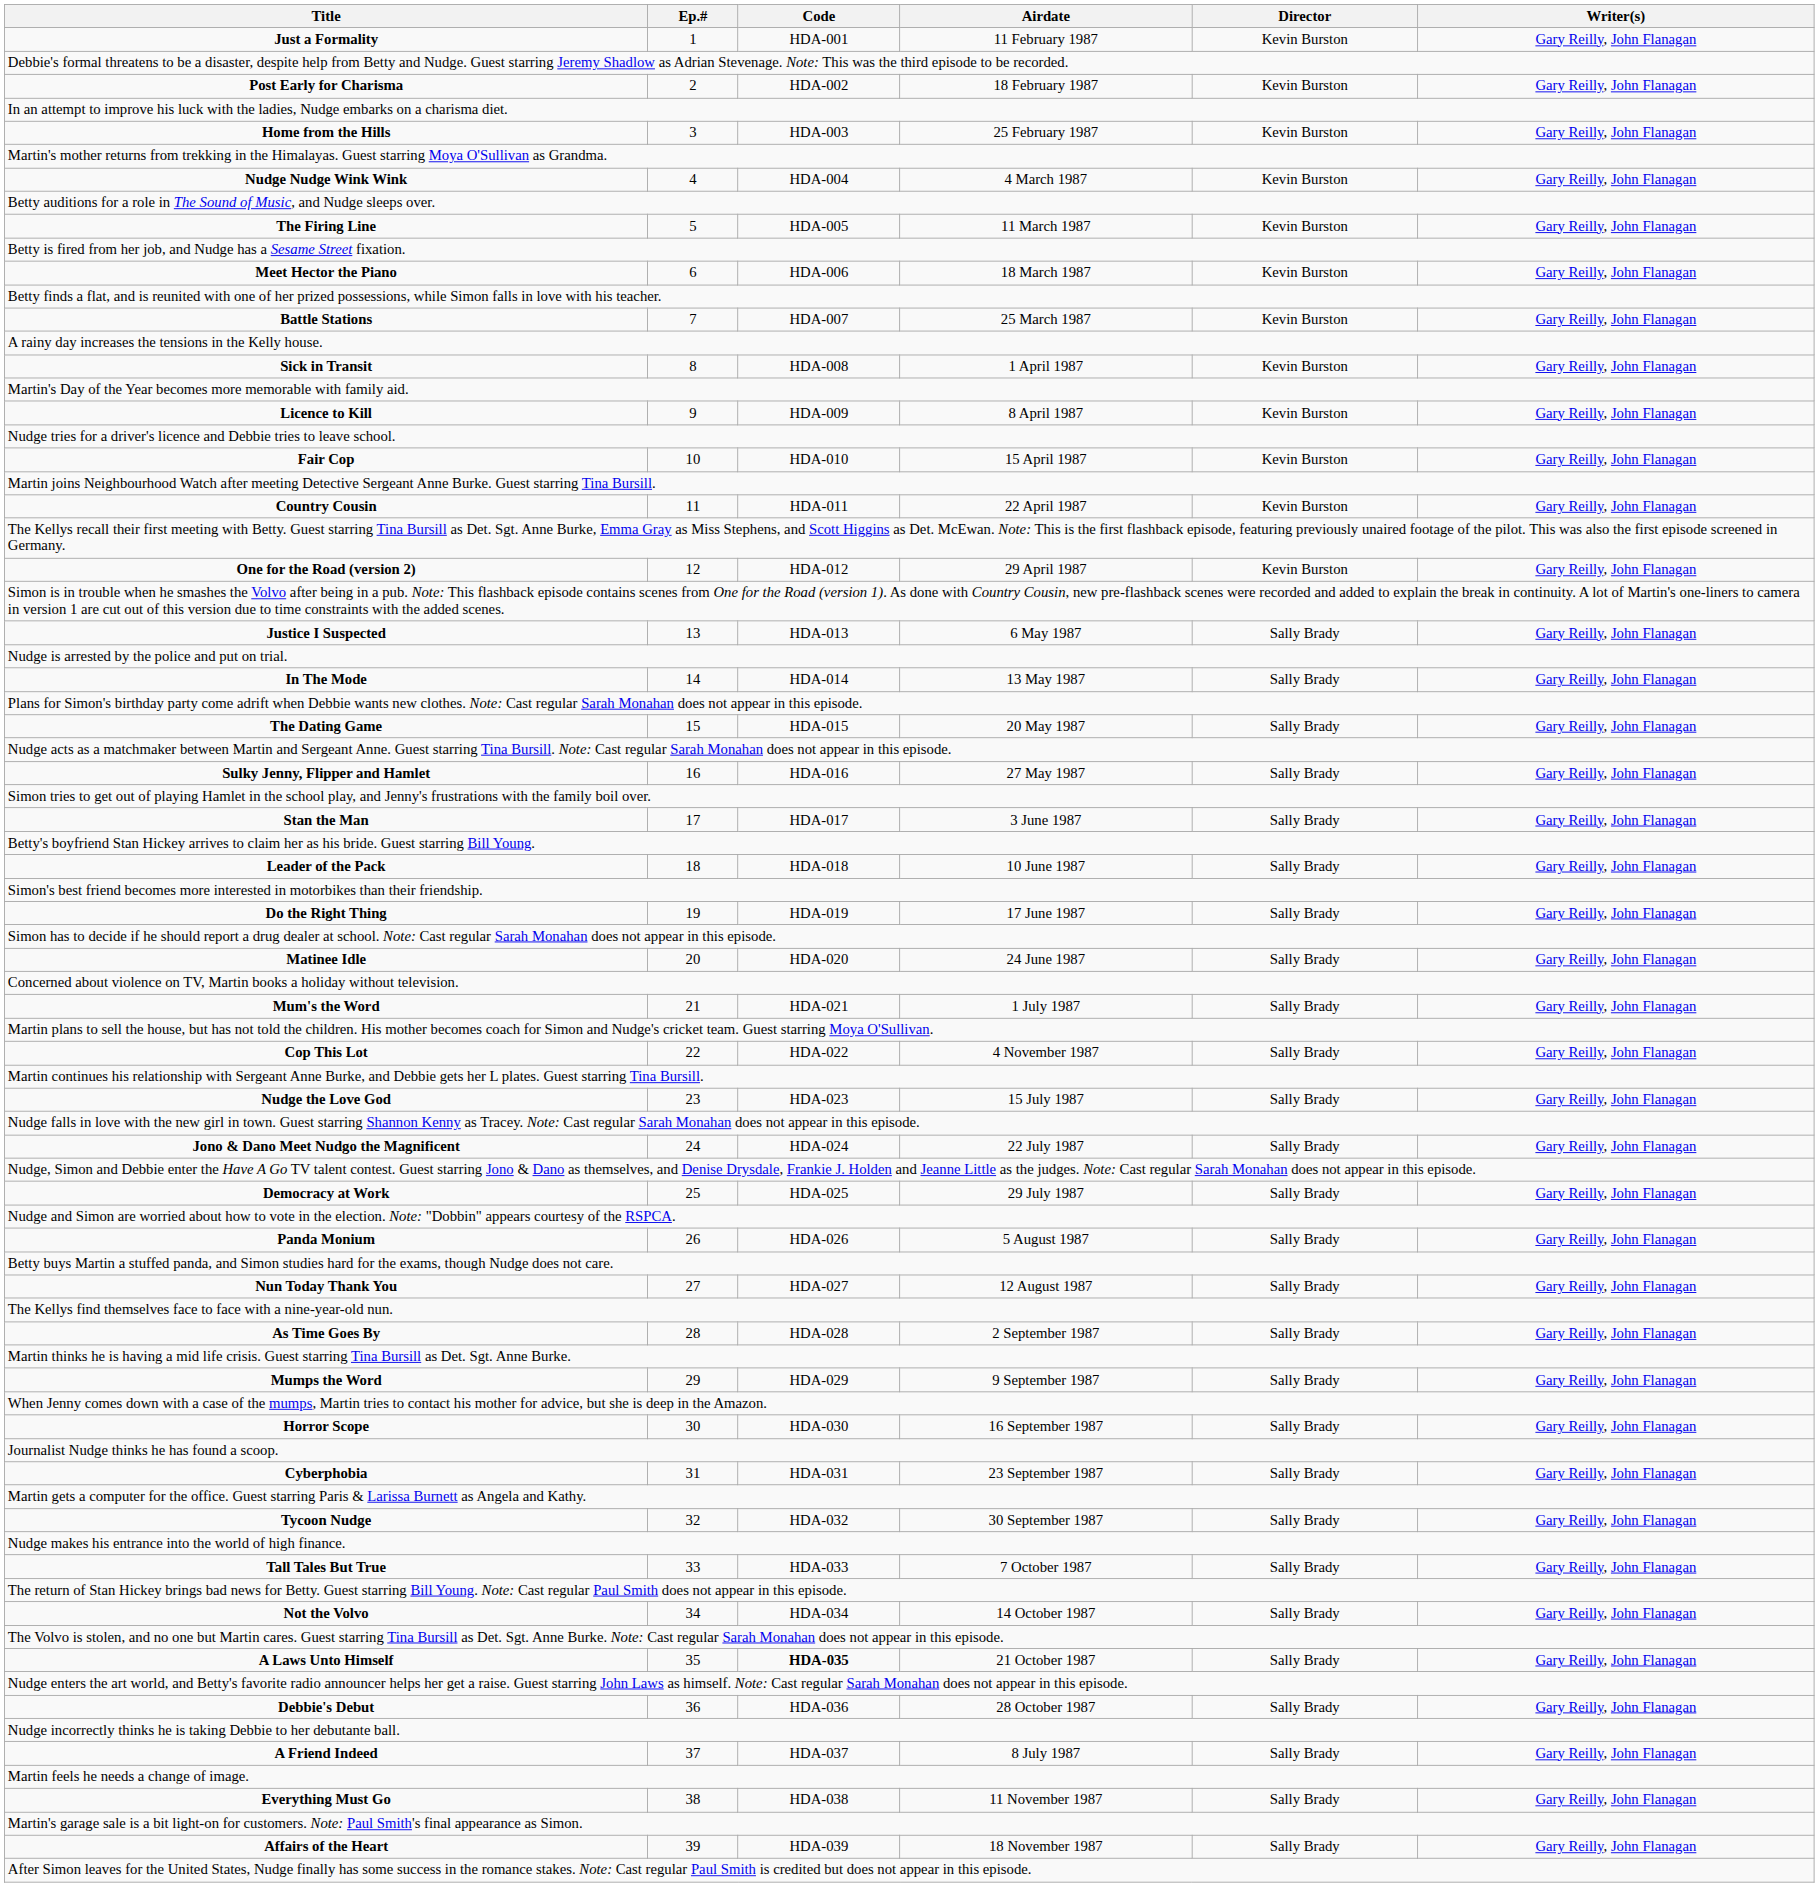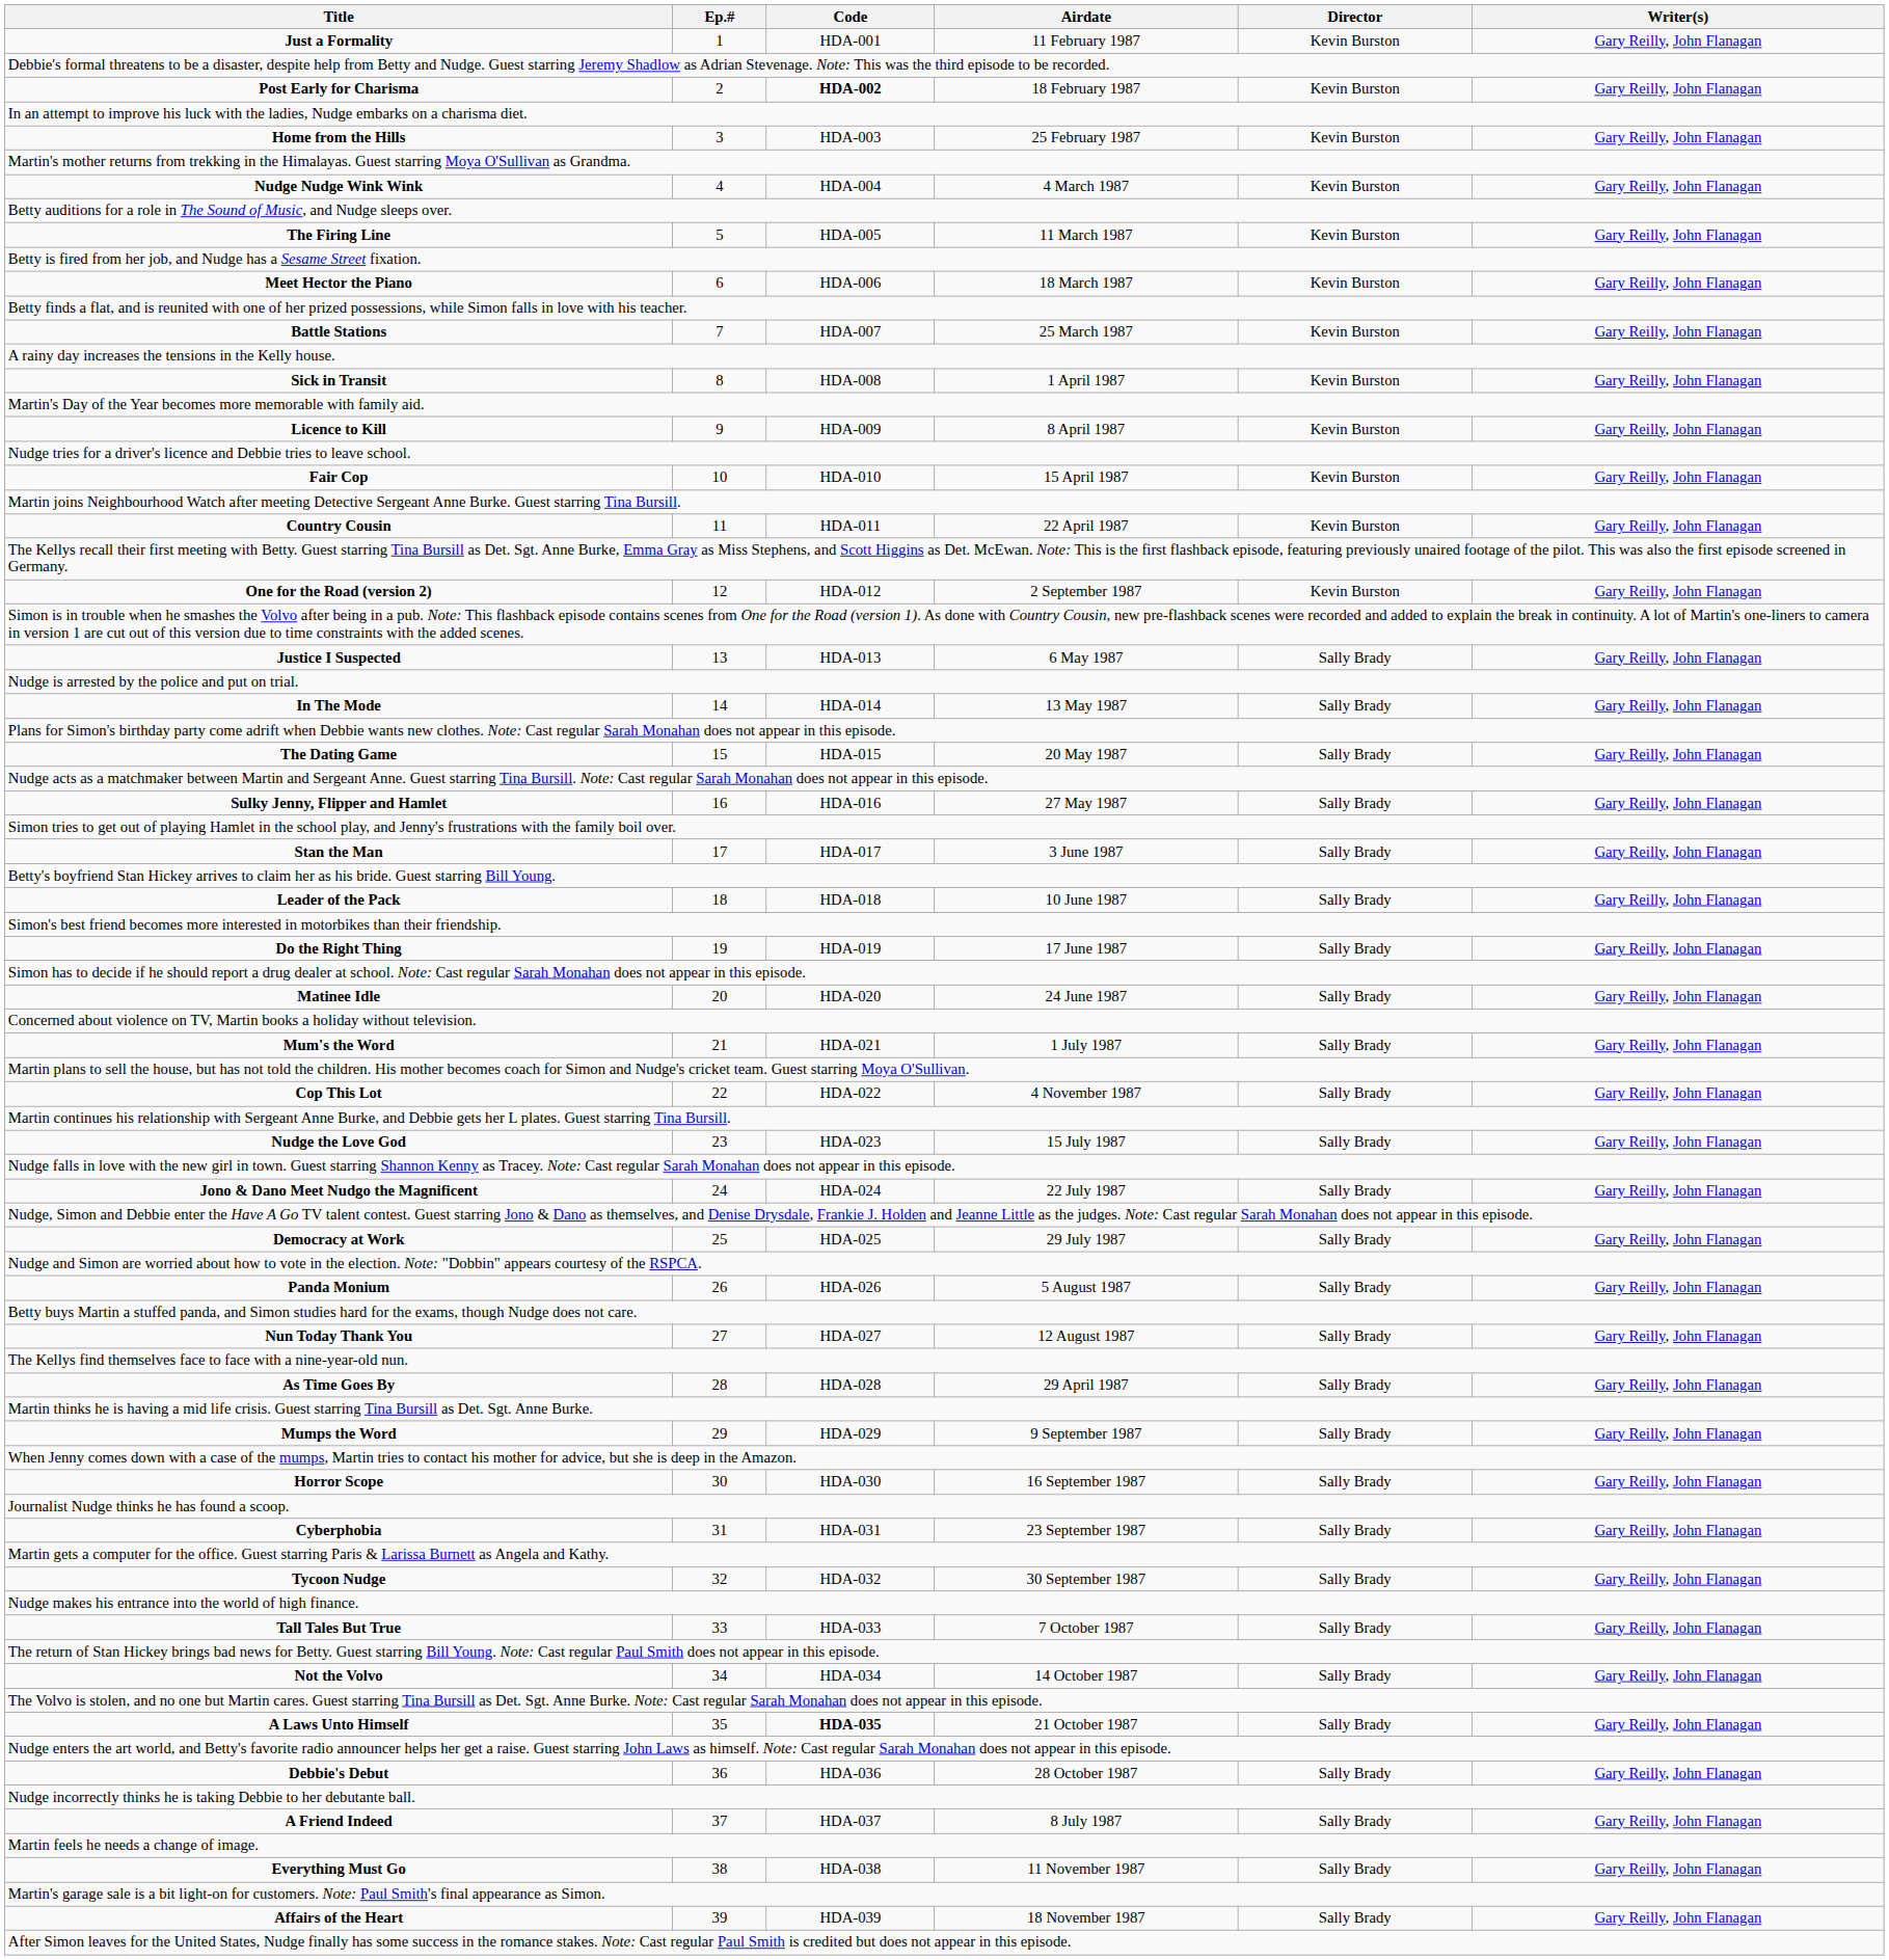Post Early for Charisma | Code: normal -> bold
One for the Road (version 2) | Airdate: 29 April 1987 -> 2 September 1987
As Time Goes By | Airdate: 2 September 1987 -> 29 April 1987
